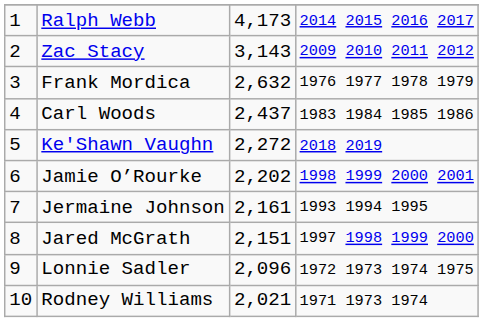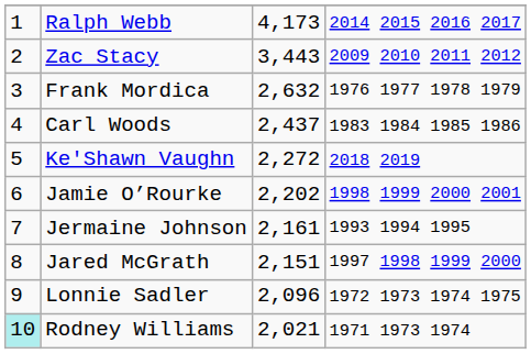Zac Stacy | column 3: 3,143 -> 3,443
Rodney Williams | column 1: no background -> paleturquoise background
